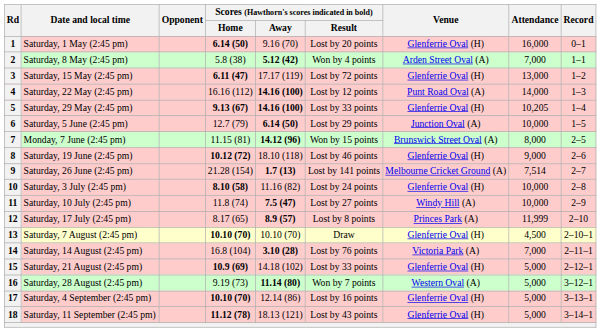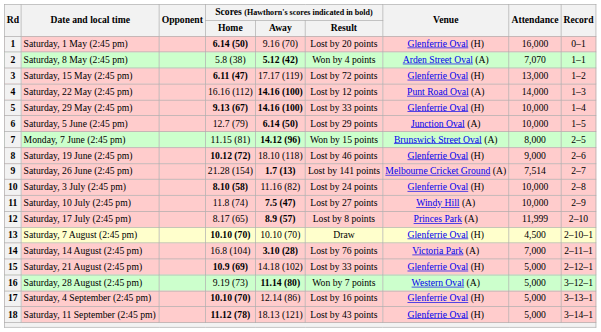2 | Attendance: 7,000 -> 7,070
5 | Attendance: 10,205 -> 10,000
